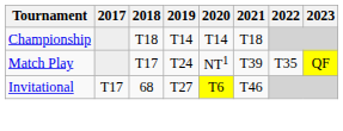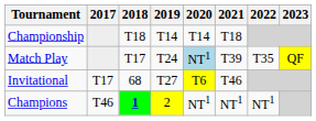Match Play | 2020: no background -> lightblue background
+ row: Champions | T46 | 1 | 2 | NT1 | NT1 | NT1
